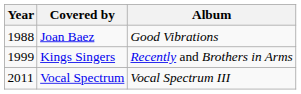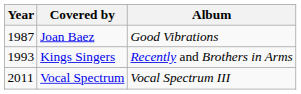Joan Baez | Year: 1988 -> 1987
Kings Singers | Year: 1999 -> 1993
